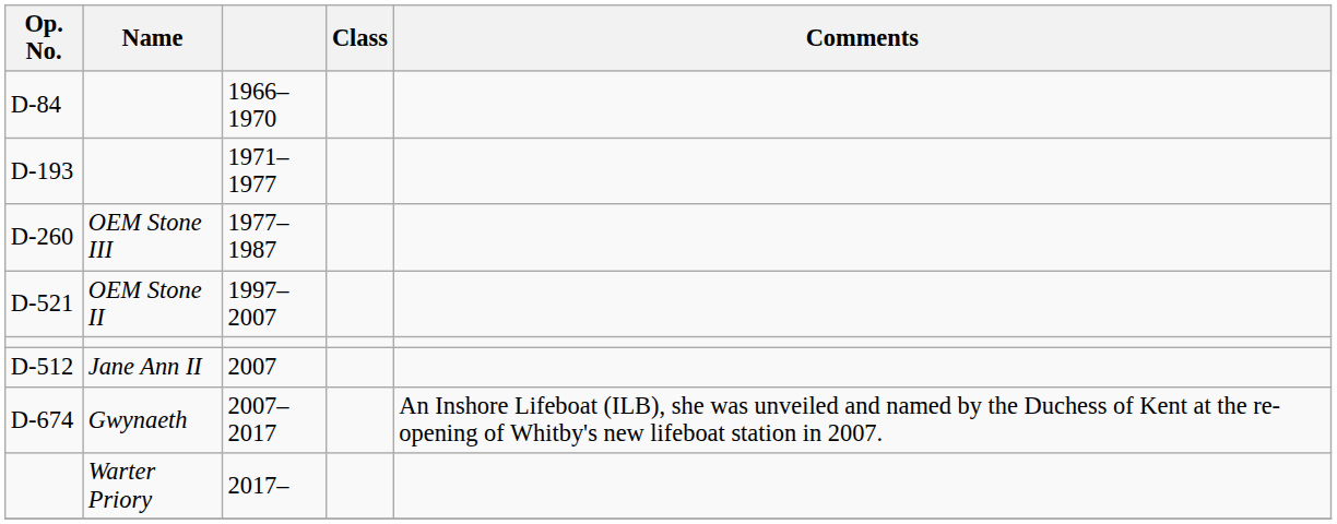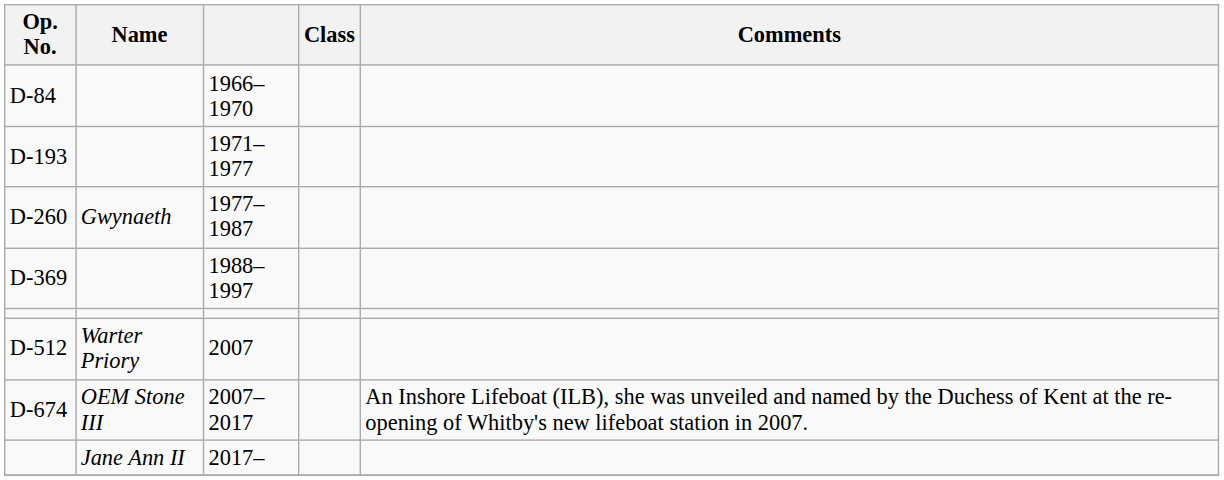1977–1987 | Name: OEM Stone III -> Gwynaeth
+ row: D-369 | 1988–1997
- row: D-521 | OEM Stone II | 1997–2007
2007 | Name: Jane Ann II -> Warter Priory
2007–2017 | Name: Gwynaeth -> OEM Stone III
2017– | Name: Warter Priory -> Jane Ann II
